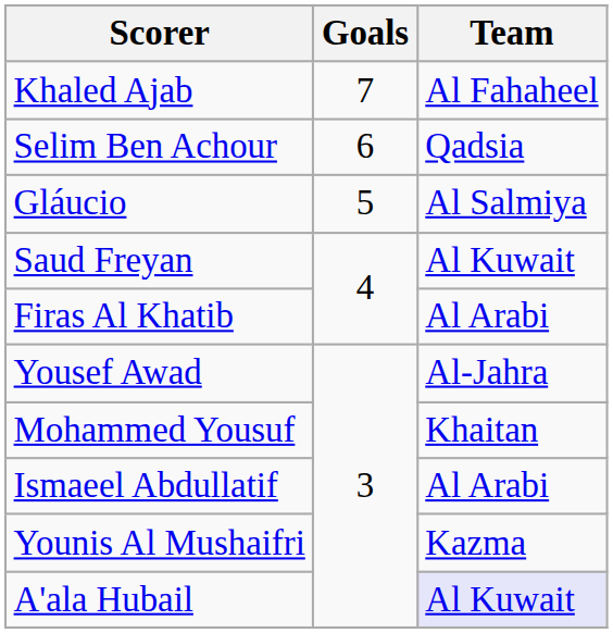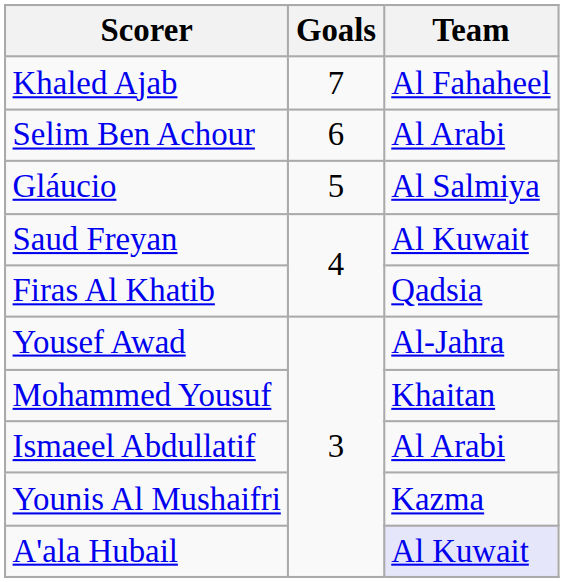Selim Ben Achour | Team: Qadsia -> Al Arabi
Firas Al Khatib | Team: Al Arabi -> Qadsia
